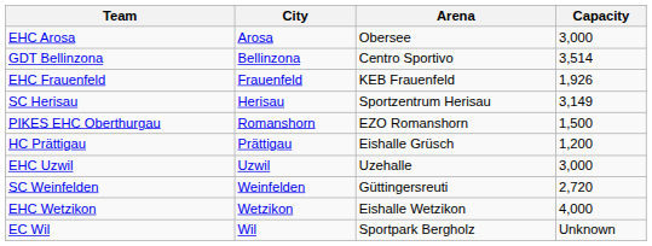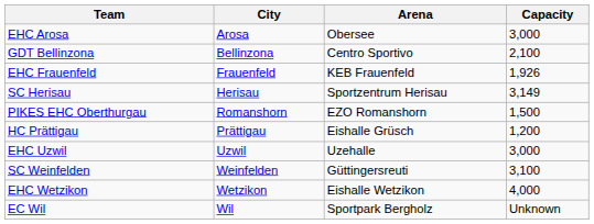GDT Bellinzona | Capacity: 3,514 -> 2,100
SC Weinfelden | Capacity: 2,720 -> 3,100
